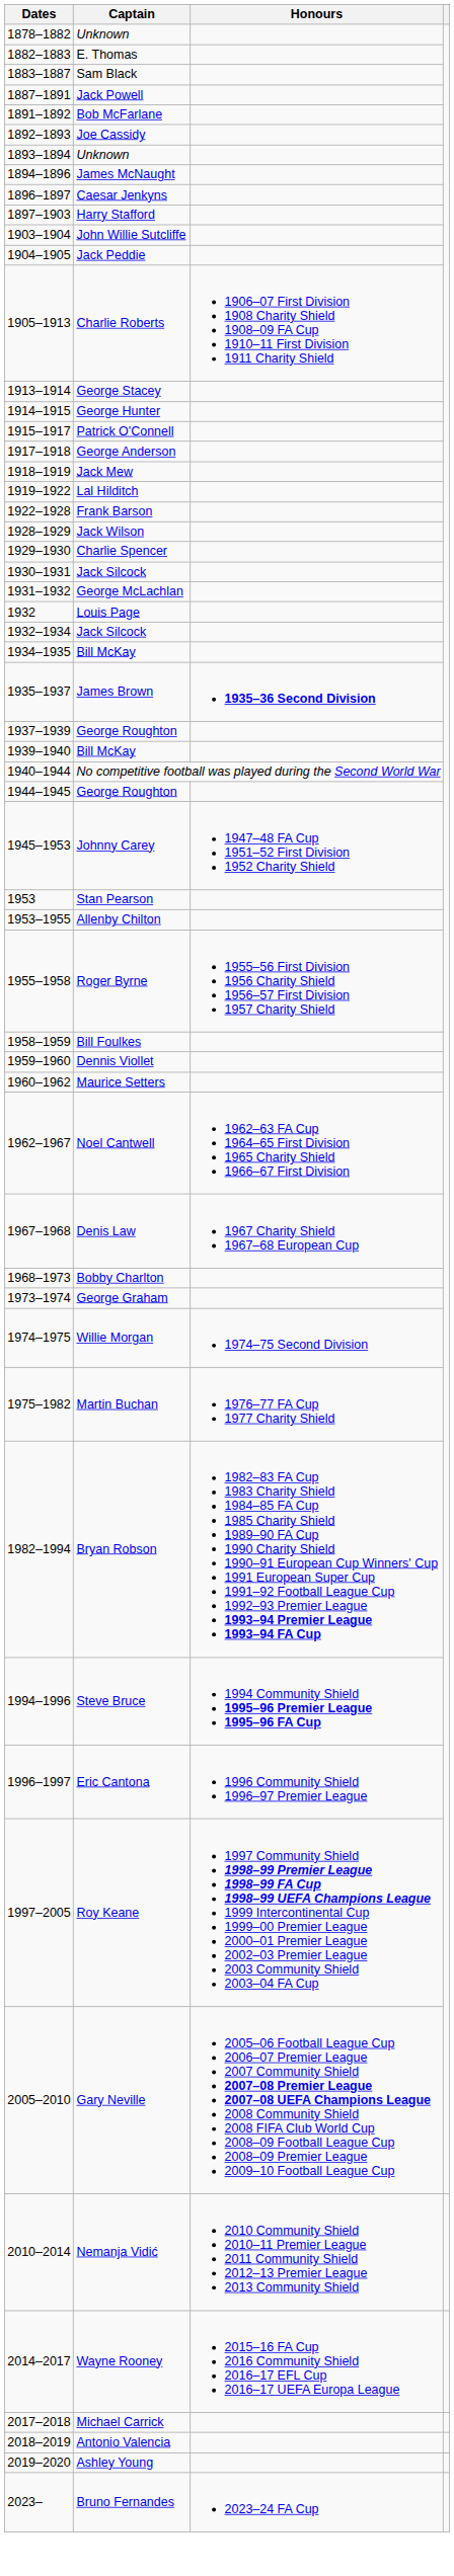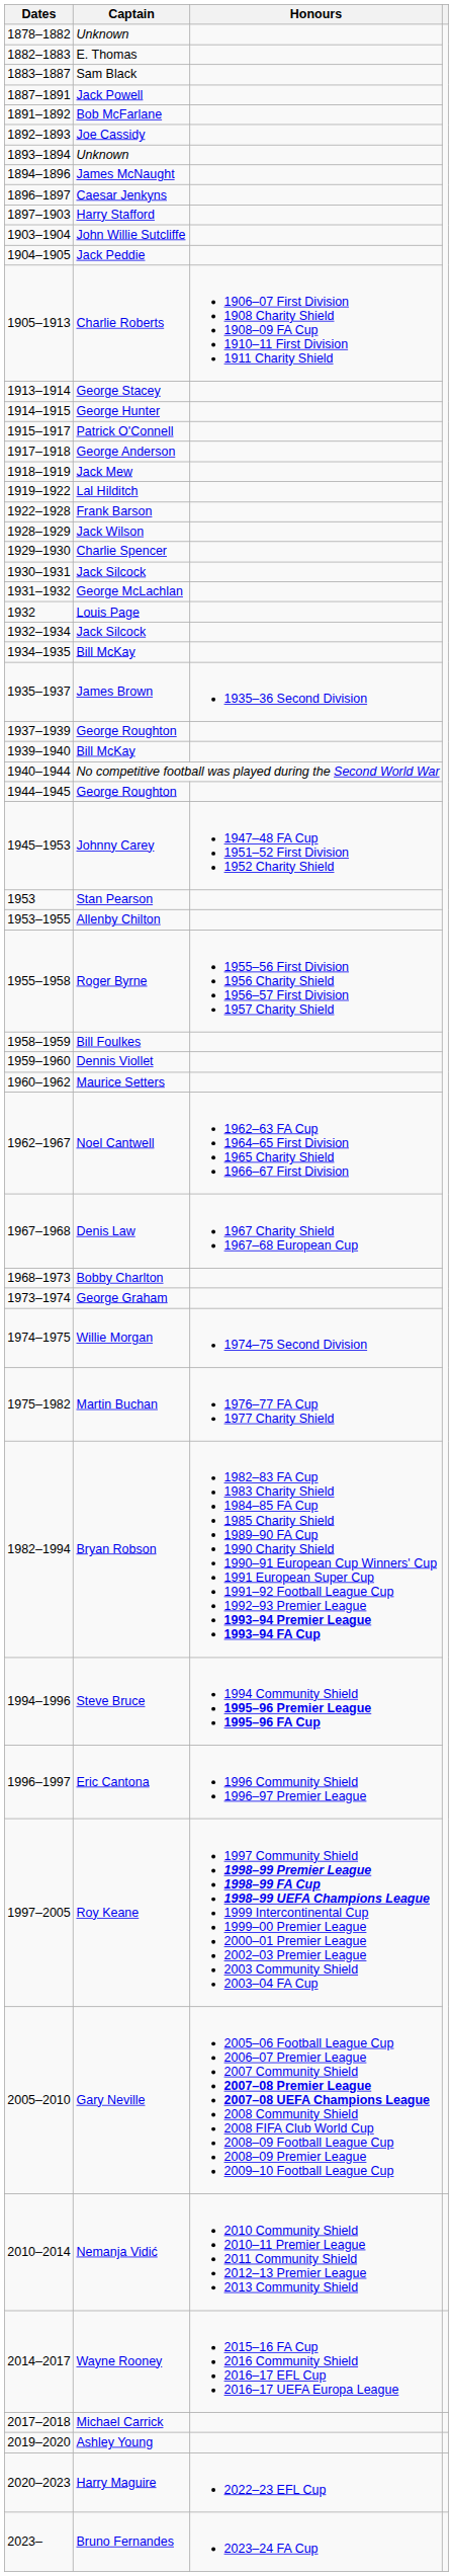James Brown | Honours: bold -> normal
- row: 2018–2019 | Antonio Valencia
+ row: 2020–2023 | Harry Maguire | 2022–23 EFL Cup
